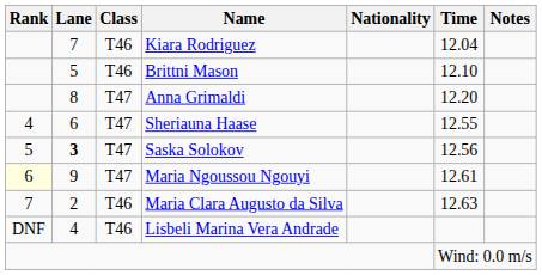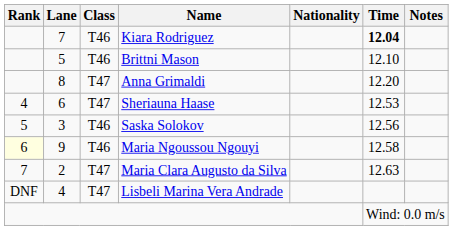Kiara Rodriguez | Time: normal -> bold
Sheriauna Haase | Time: 12.55 -> 12.53
Saska Solokov | Lane: bold -> normal
Saska Solokov | Class: T47 -> T46
Maria Ngoussou Ngouyi | Class: T47 -> T46
Maria Ngoussou Ngouyi | Time: 12.61 -> 12.58
Maria Clara Augusto da Silva | Class: T46 -> T47
Lisbeli Marina Vera Andrade | Class: T46 -> T47
